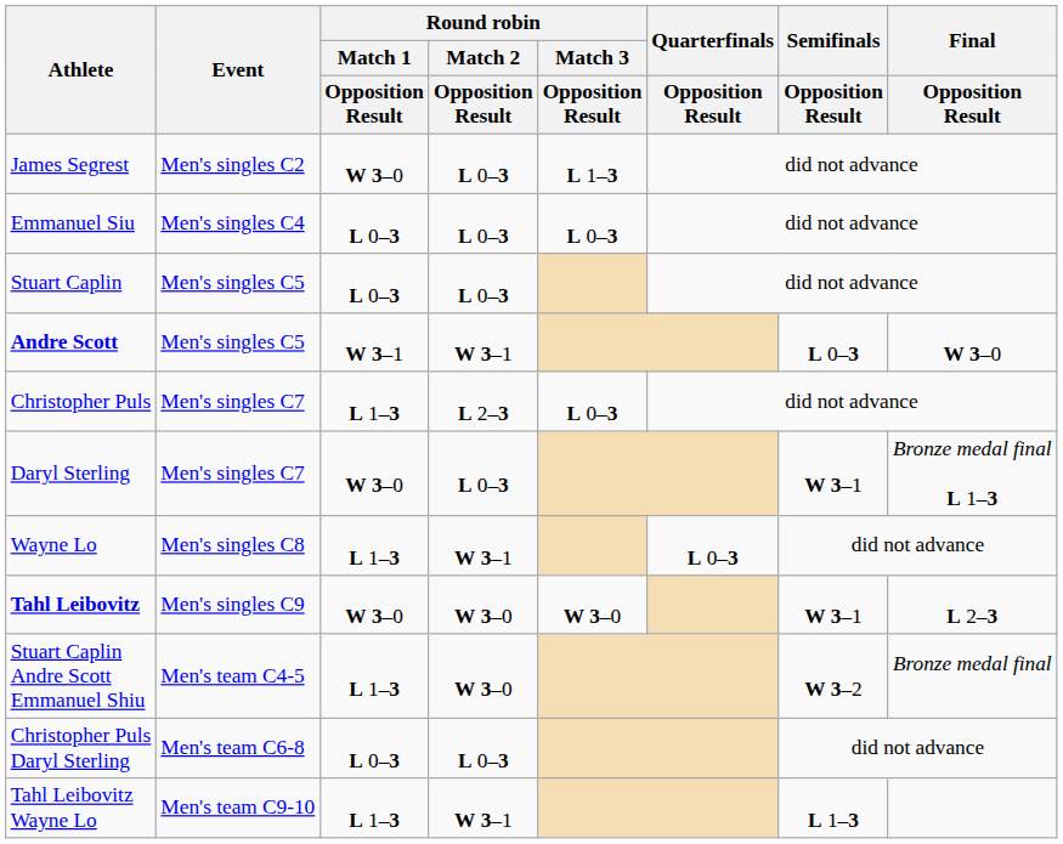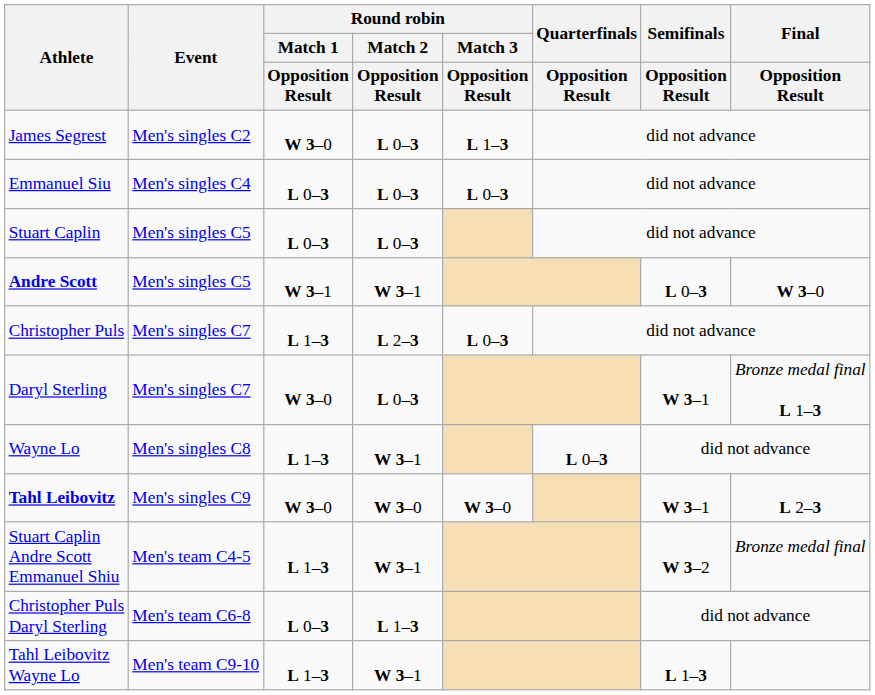Stuart Caplin Andre Scott Emmanuel Shiu | Round robin / Match 2 / Opposition Result: W 3–0 -> W 3–1
Christopher Puls Daryl Sterling | Round robin / Match 2 / Opposition Result: L 0–3 -> L 1–3
